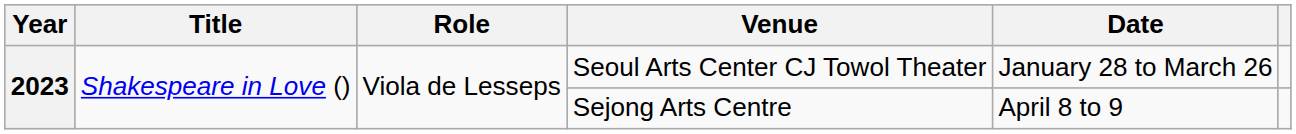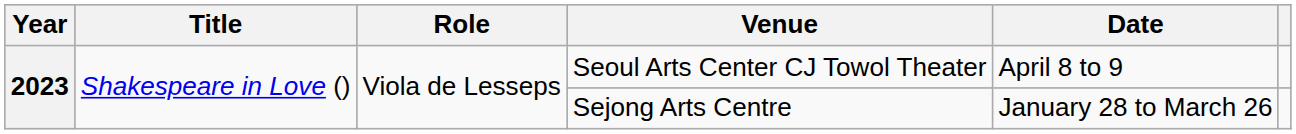Seoul Arts Center CJ Towol Theater | Date: January 28 to March 26 -> April 8 to 9
Sejong Arts Centre | Date: April 8 to 9 -> January 28 to March 26
